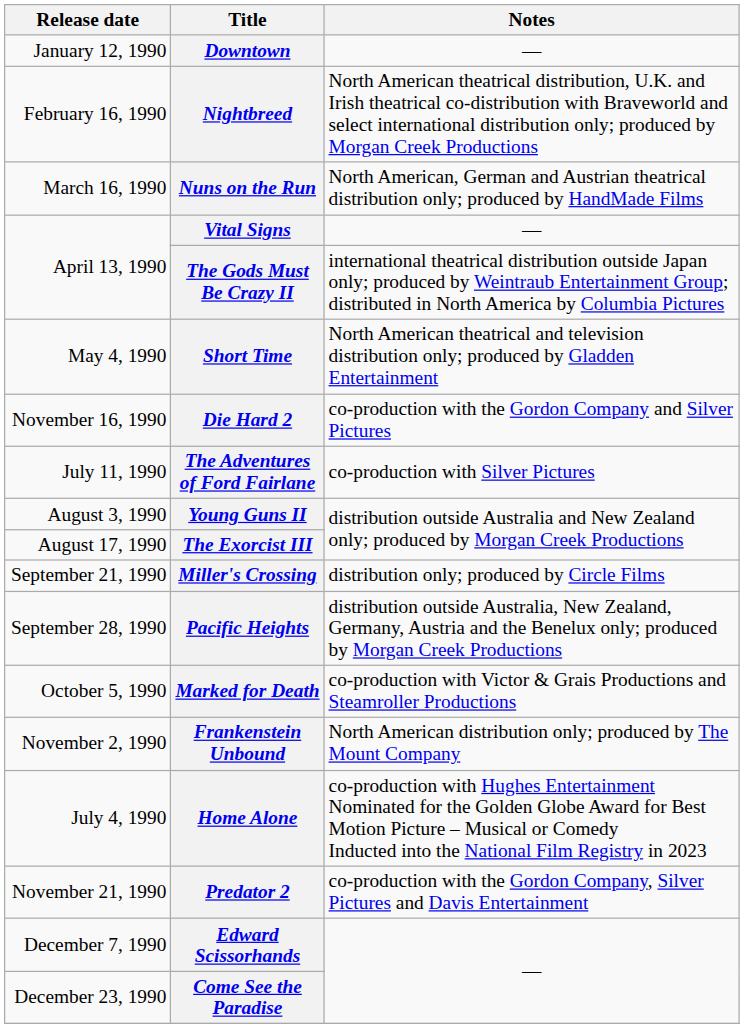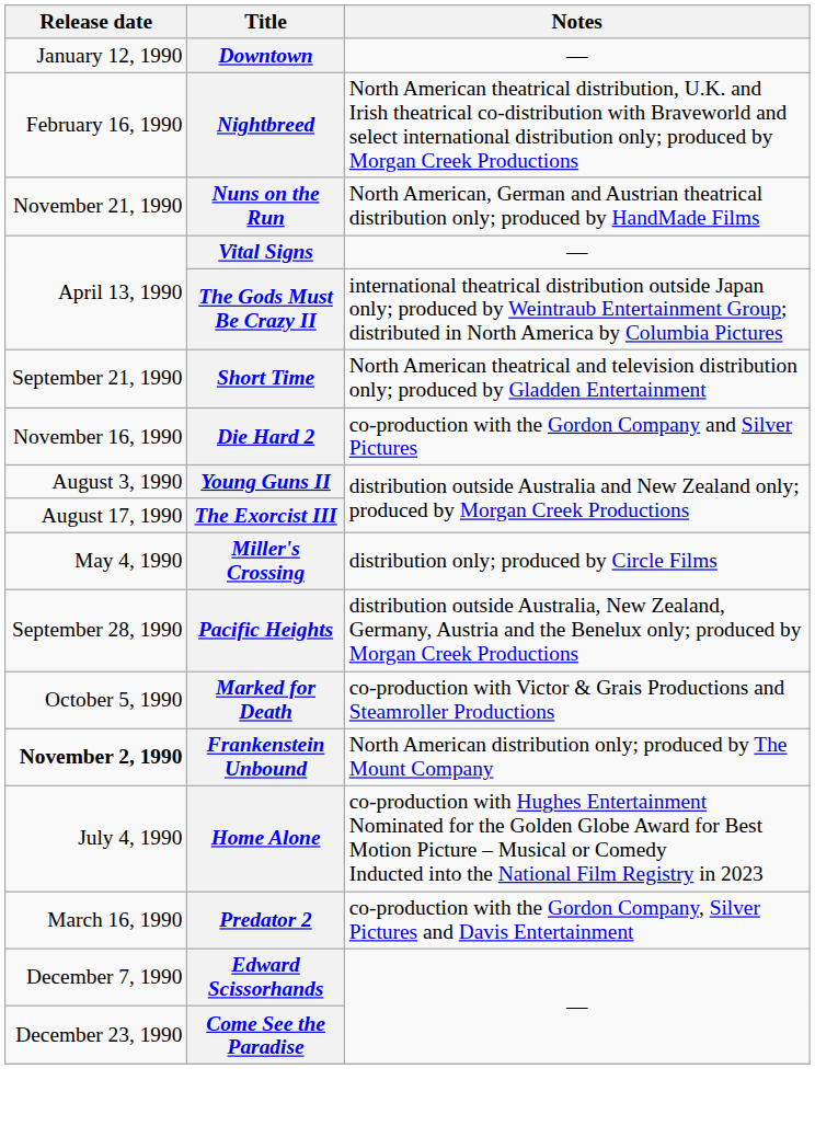Nuns on the Run | Release date: March 16, 1990 -> November 21, 1990
Short Time | Release date: May 4, 1990 -> September 21, 1990
- row: July 11, 1990 | The Adventures of Ford Fairlane | co-production with Silver Pictures
Miller's Crossing | Release date: September 21, 1990 -> May 4, 1990
Frankenstein Unbound | Release date: normal -> bold
Predator 2 | Release date: November 21, 1990 -> March 16, 1990
